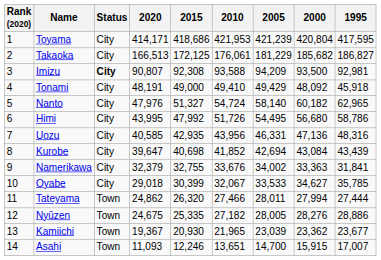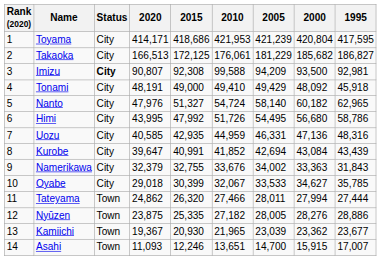Imizu | 2010: 93,588 -> 99,588
Uozu | 2010: 43,956 -> 44,959
Kurobe | 2015: 40,698 -> 40,991
Namerikawa | 1995: 31,841 -> 31,843
Nyūzen | 2020: 24,675 -> 23,875
